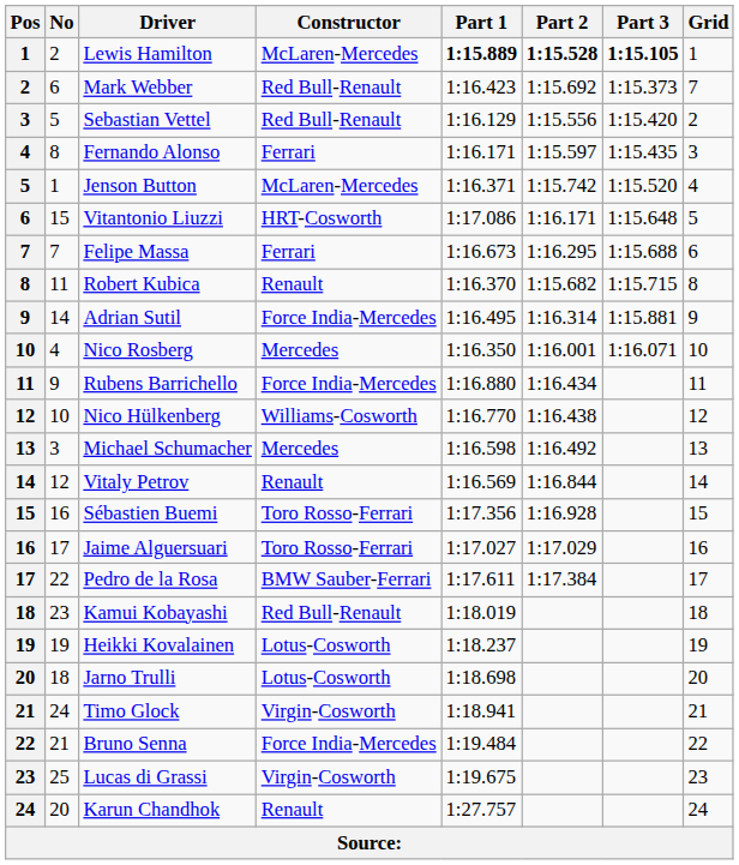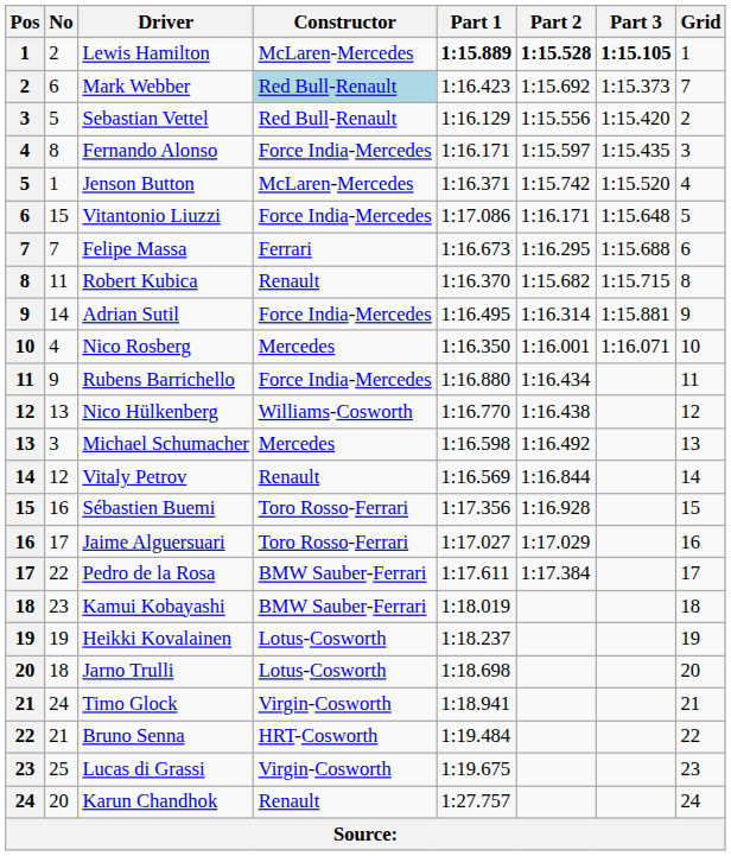Mark Webber | Constructor: no background -> lightblue background
Fernando Alonso | Constructor: Ferrari -> Force India-Mercedes
Vitantonio Liuzzi | Constructor: HRT-Cosworth -> Force India-Mercedes
Nico Hülkenberg | No: 10 -> 13
Kamui Kobayashi | Constructor: Red Bull-Renault -> BMW Sauber-Ferrari
Bruno Senna | Constructor: Force India-Mercedes -> HRT-Cosworth
